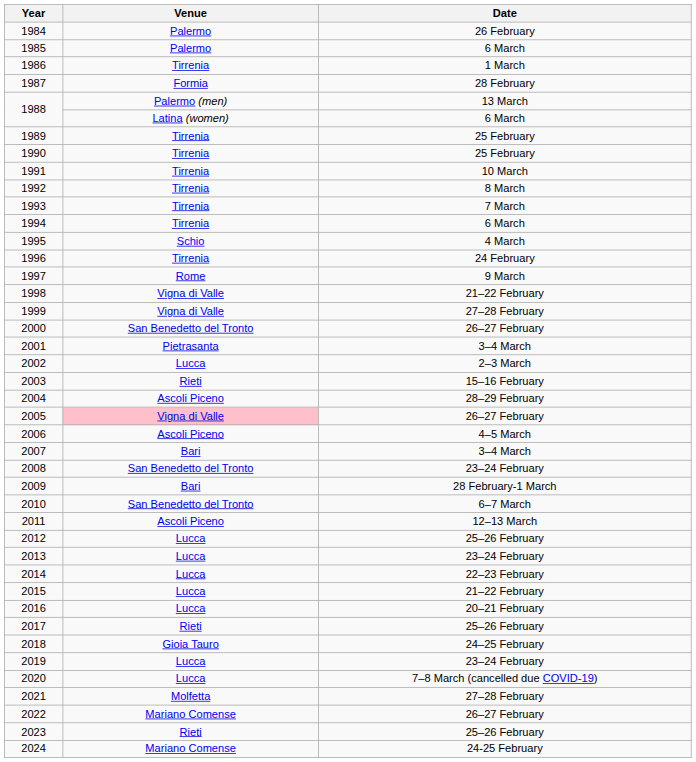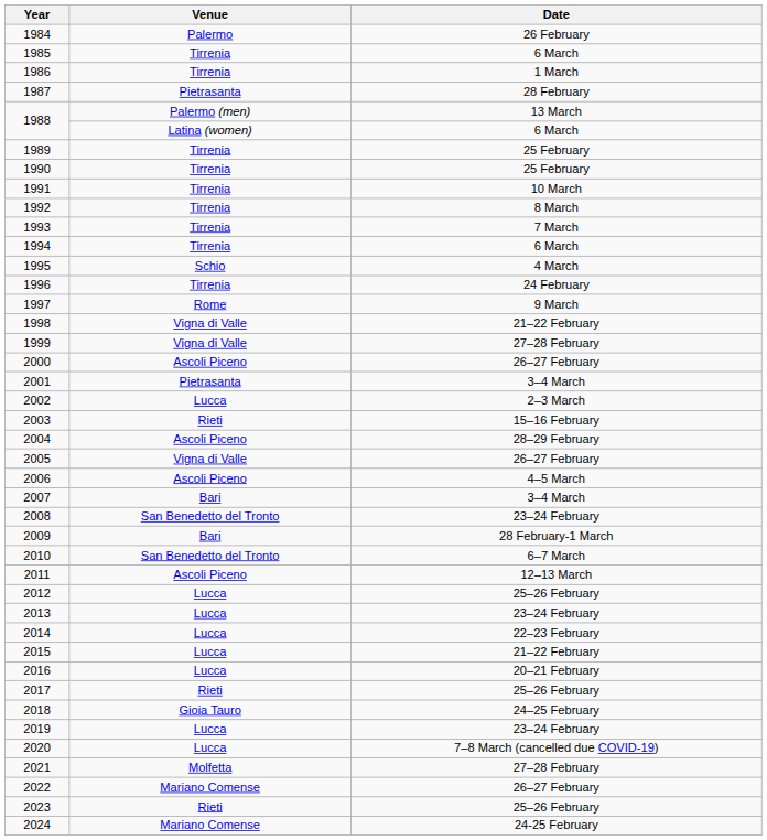1985 | Venue: Palermo -> Tirrenia
1987 | Venue: Formia -> Pietrasanta
2000 | Venue: San Benedetto del Tronto -> Ascoli Piceno
2005 | Venue: pink background -> no background
